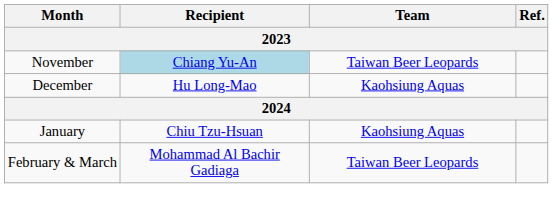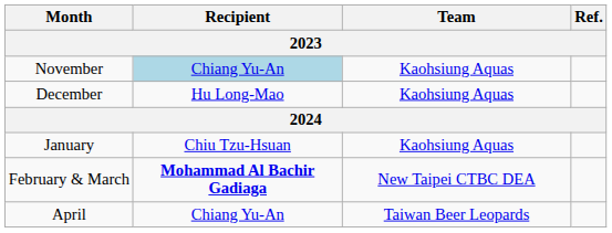November | Team: Taiwan Beer Leopards -> Kaohsiung Aquas
February & March | Recipient: normal -> bold
February & March | Team: Taiwan Beer Leopards -> New Taipei CTBC DEA
+ row: April | Chiang Yu-An | Taiwan Beer Leopards
